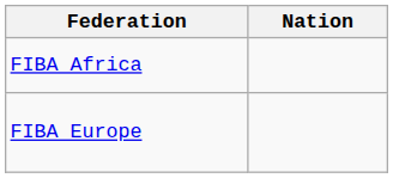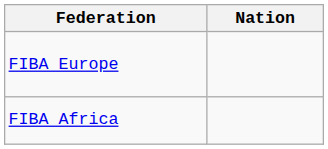rows swapped: FIBA Africa <-> FIBA Europe
